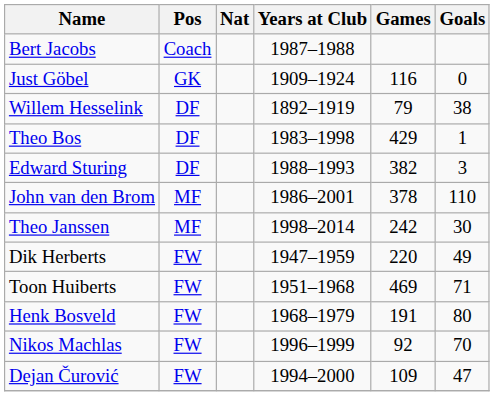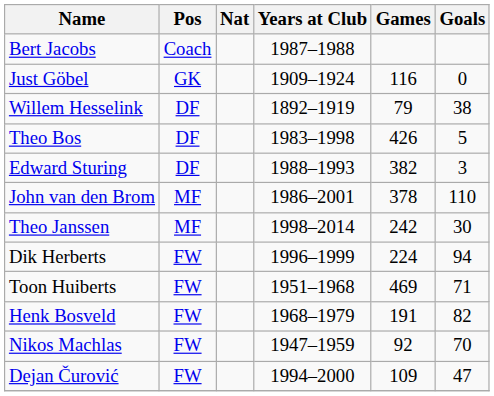Theo Bos | Games: 429 -> 426
Theo Bos | Goals: 1 -> 5
Dik Herberts | Years at Club: 1947–1959 -> 1996–1999
Dik Herberts | Games: 220 -> 224
Dik Herberts | Goals: 49 -> 94
Henk Bosveld | Goals: 80 -> 82
Nikos Machlas | Years at Club: 1996–1999 -> 1947–1959
